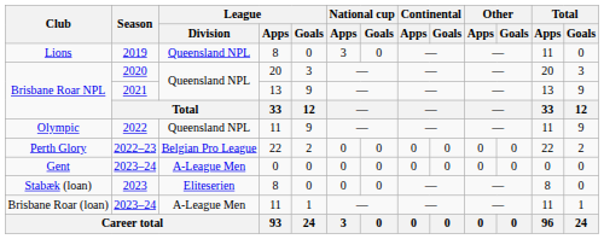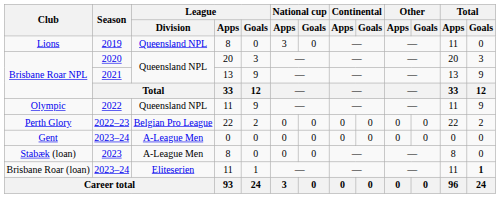Stabæk (loan) | League / Division: Eliteserien -> A-League Men
Brisbane Roar (loan) | League / Division: A-League Men -> Eliteserien
Brisbane Roar (loan) | Total / Goals: normal -> bold
